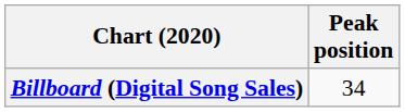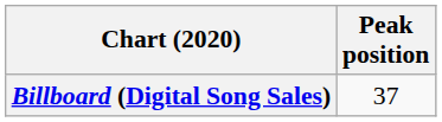Billboard (Digital Song Sales) | Peak position: 34 -> 37
